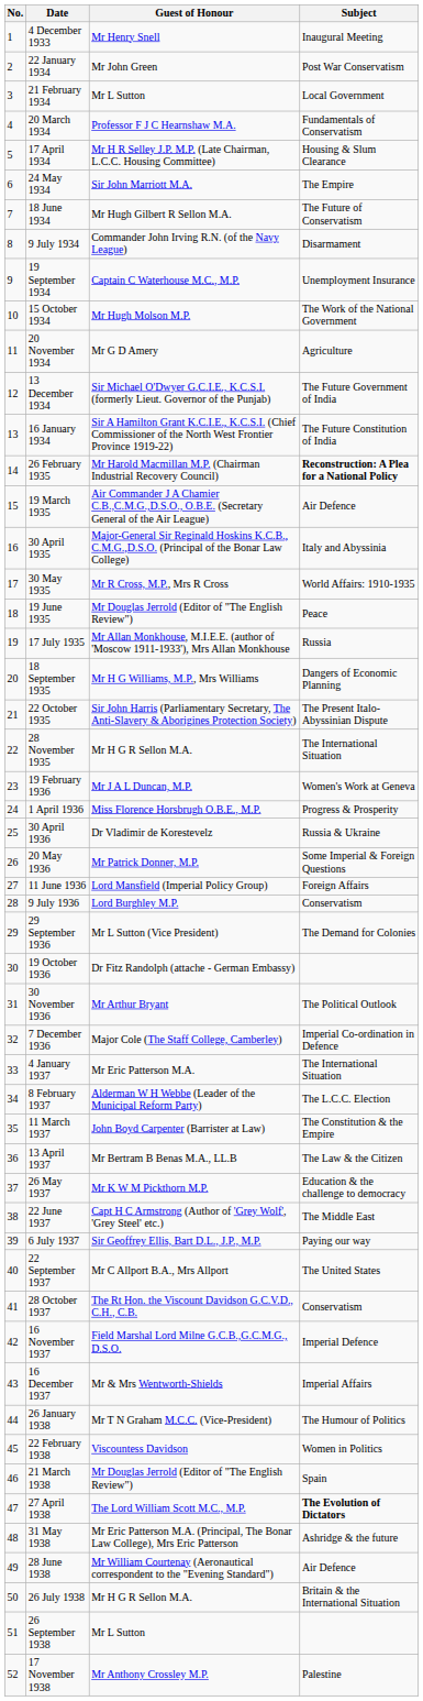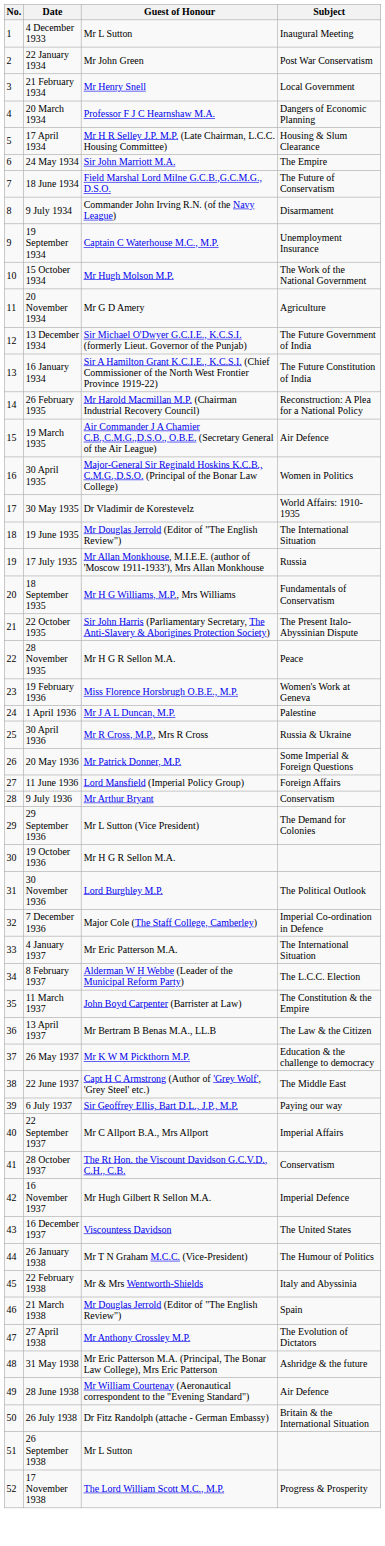4 December 1933 | Guest of Honour: Mr Henry Snell -> Mr L Sutton
21 February 1934 | Guest of Honour: Mr L Sutton -> Mr Henry Snell
20 March 1934 | Subject: Fundamentals of Conservatism -> Dangers of Economic Planning
18 June 1934 | Guest of Honour: Mr Hugh Gilbert R Sellon M.A. -> Field Marshal Lord Milne G.C.B.,G.C.M.G., D.S.O.
26 February 1935 | Subject: bold -> normal
30 April 1935 | Subject: Italy and Abyssinia -> Women in Politics
30 May 1935 | Guest of Honour: Mr R Cross, M.P., Mrs R Cross -> Dr Vladimir de Korestevelz
19 June 1935 | Subject: Peace -> The International Situation
18 September 1935 | Subject: Dangers of Economic Planning -> Fundamentals of Conservatism
28 November 1935 | Subject: The International Situation -> Peace
19 February 1936 | Guest of Honour: Mr J A L Duncan, M.P. -> Miss Florence Horsbrugh O.B.E., M.P.
1 April 1936 | Guest of Honour: Miss Florence Horsbrugh O.B.E., M.P. -> Mr J A L Duncan, M.P.
1 April 1936 | Subject: Progress & Prosperity -> Palestine
30 April 1936 | Guest of Honour: Dr Vladimir de Korestevelz -> Mr R Cross, M.P., Mrs R Cross
9 July 1936 | Guest of Honour: Lord Burghley M.P. -> Mr Arthur Bryant
19 October 1936 | Guest of Honour: Dr Fitz Randolph (attache - German Embassy) -> Mr H G R Sellon M.A.
30 November 1936 | Guest of Honour: Mr Arthur Bryant -> Lord Burghley M.P.
22 September 1937 | Subject: The United States -> Imperial Affairs
16 November 1937 | Guest of Honour: Field Marshal Lord Milne G.C.B.,G.C.M.G., D.S.O. -> Mr Hugh Gilbert R Sellon M.A.
16 December 1937 | Guest of Honour: Mr & Mrs Wentworth-Shields -> Viscountess Davidson
16 December 1937 | Subject: Imperial Affairs -> The United States
22 February 1938 | Guest of Honour: Viscountess Davidson -> Mr & Mrs Wentworth-Shields
22 February 1938 | Subject: Women in Politics -> Italy and Abyssinia
27 April 1938 | Guest of Honour: The Lord William Scott M.C., M.P. -> Mr Anthony Crossley M.P.
27 April 1938 | Subject: bold -> normal
26 July 1938 | Guest of Honour: Mr H G R Sellon M.A. -> Dr Fitz Randolph (attache - German Embassy)
17 November 1938 | Guest of Honour: Mr Anthony Crossley M.P. -> The Lord William Scott M.C., M.P.
17 November 1938 | Subject: Palestine -> Progress & Prosperity
